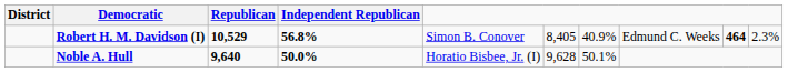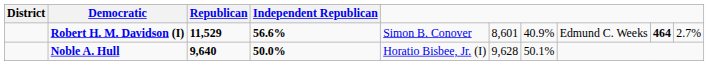Robert H. M. Davidson (I) | Republican: 10,529 -> 11,529
Robert H. M. Davidson (I) | Independent Republican: 56.8% -> 56.6%
Robert H. M. Davidson (I) | column 6: 8,405 -> 8,601
Robert H. M. Davidson (I) | column 10: 2.3% -> 2.7%
